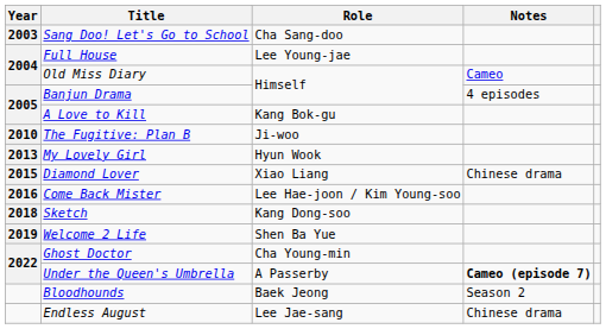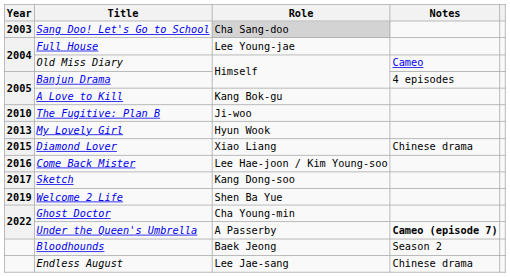Sang Doo! Let's Go to School | Role: no background -> lightgrey background
Sketch | Year: 2018 -> 2017
